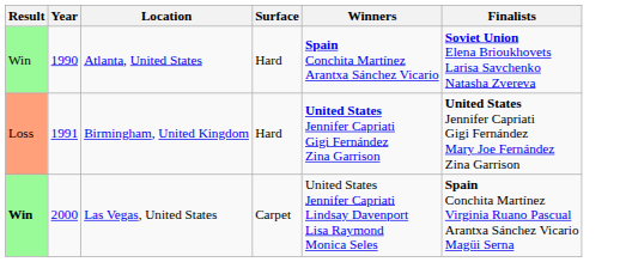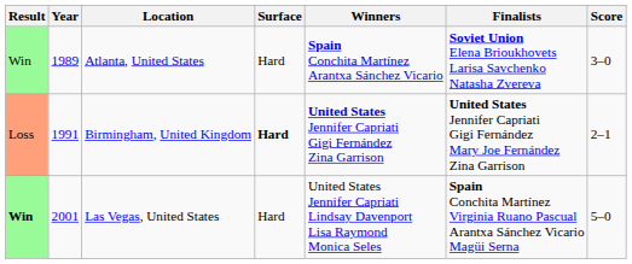+ column: Score | 3–0 | 2–1 | 5–0
Atlanta, United States | Year: 1990 -> 1989
Birmingham, United Kingdom | Surface: normal -> bold
Las Vegas, United States | Year: 2000 -> 2001
Las Vegas, United States | Surface: Carpet -> Hard
